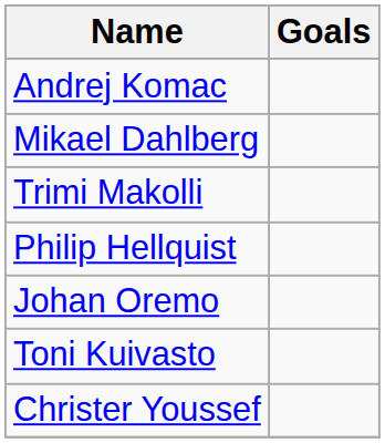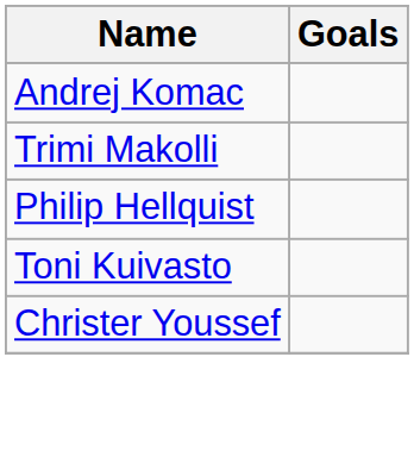- row: Mikael Dahlberg
- row: Johan Oremo
